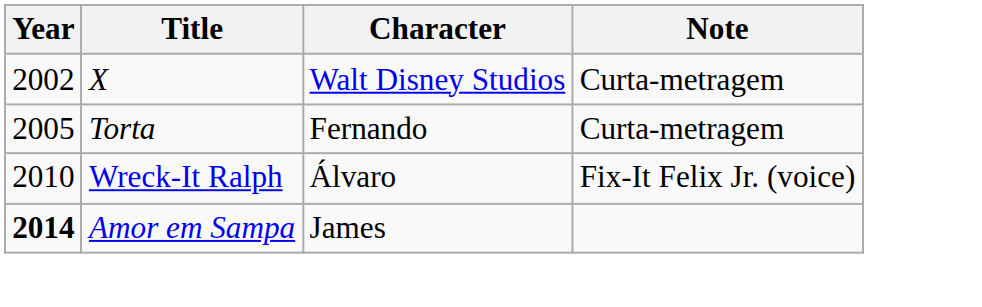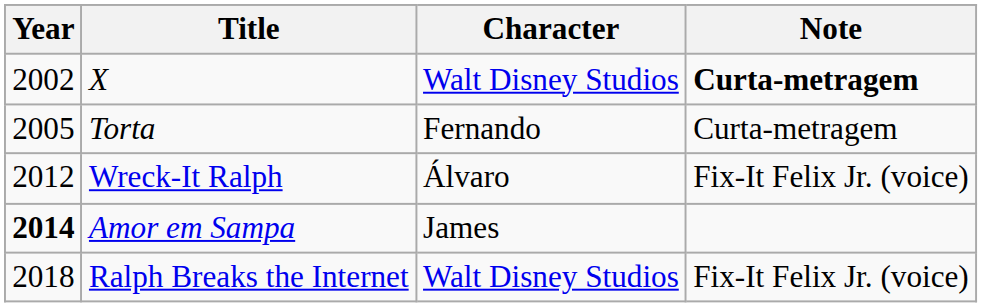X | Note: normal -> bold
Wreck-It Ralph | Year: 2010 -> 2012
+ row: 2018 | Ralph Breaks the Internet | Walt Disney Studios | Fix-It Felix Jr. (voice)
